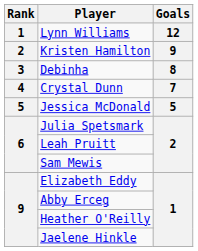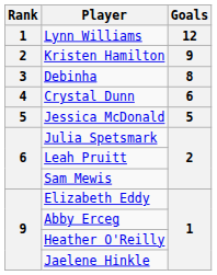Crystal Dunn | Goals: 7 -> 6
